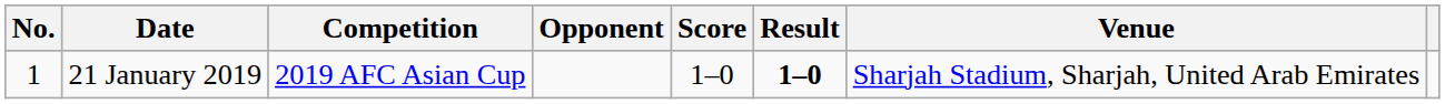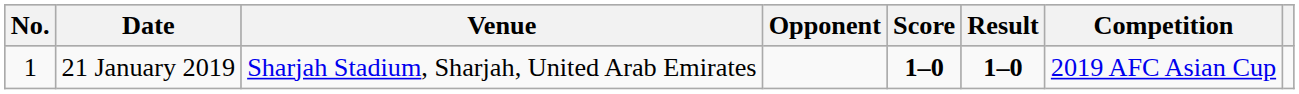columns swapped: Venue <-> Competition
21 January 2019 | Score: normal -> bold
